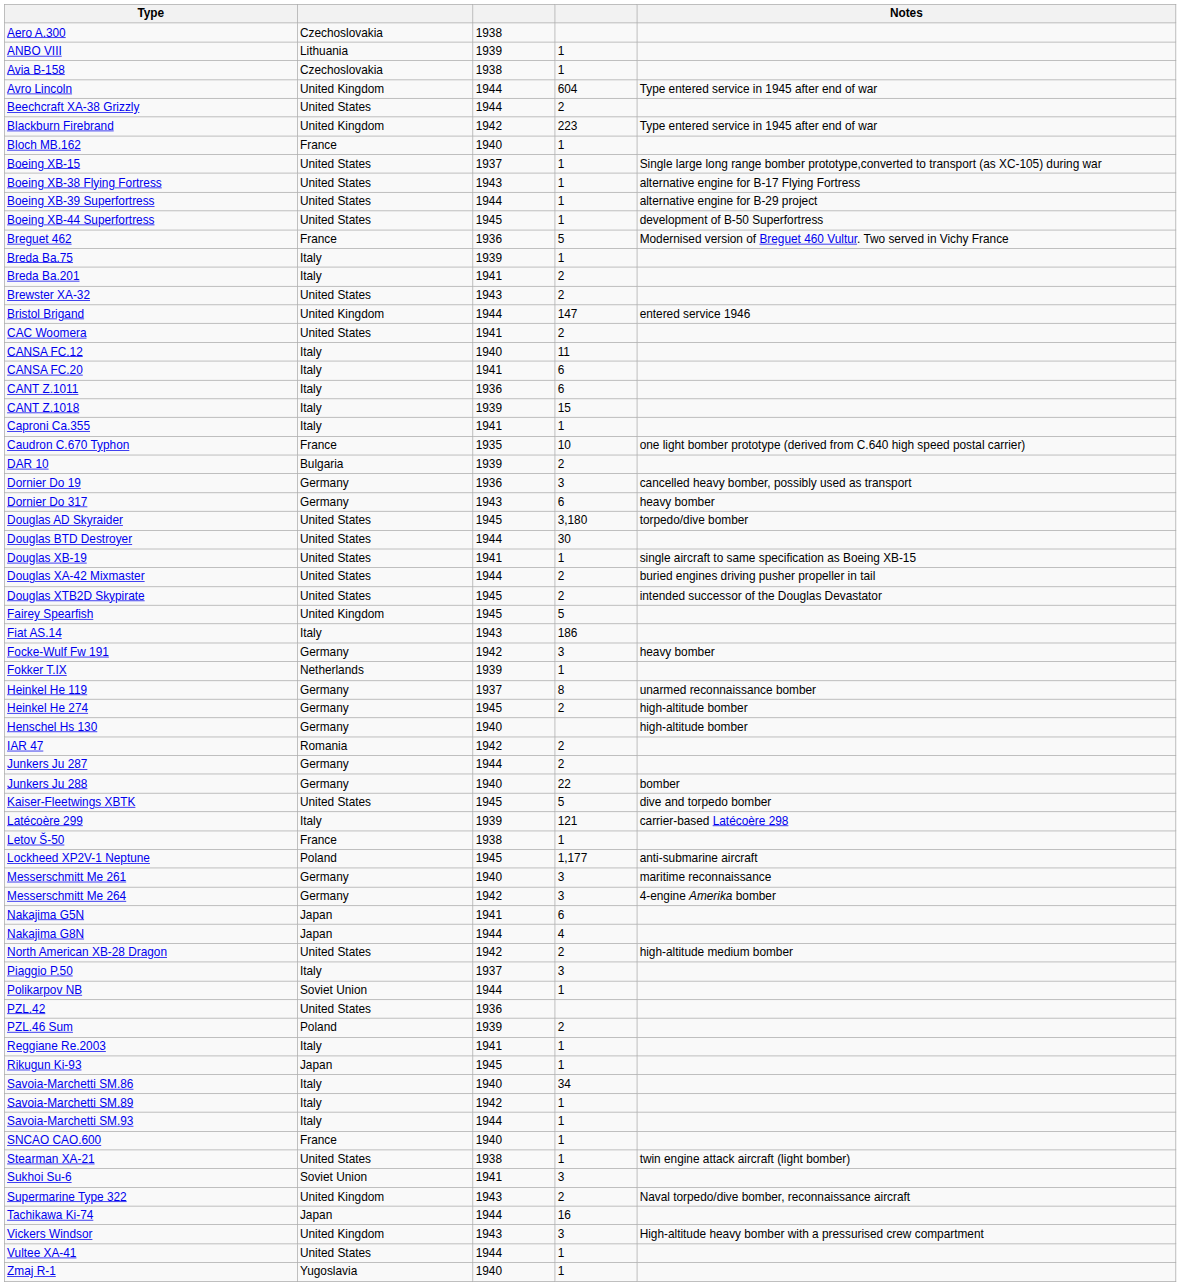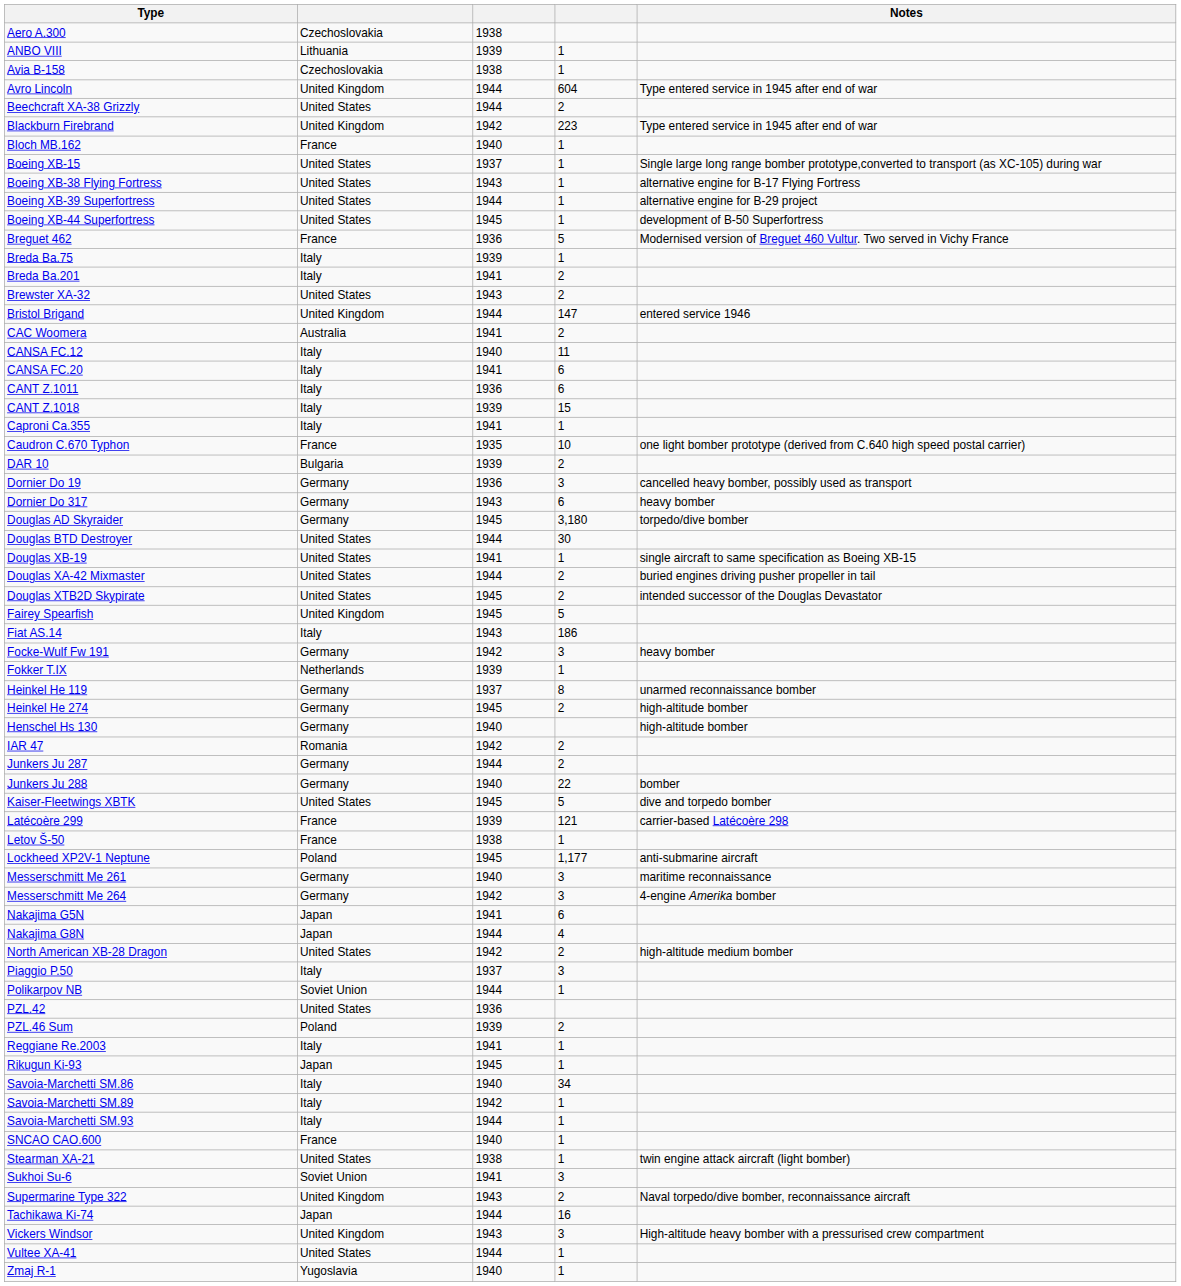CAC Woomera | column 2: United States -> Australia
Douglas AD Skyraider | column 2: United States -> Germany
Latécoère 299 | column 2: Italy -> France
